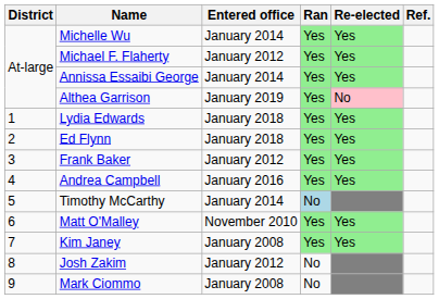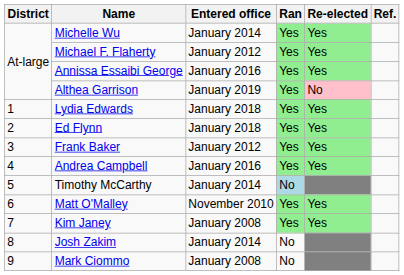Annissa Essaibi George | Entered office: January 2014 -> January 2016
Josh Zakim | Entered office: January 2012 -> January 2014
